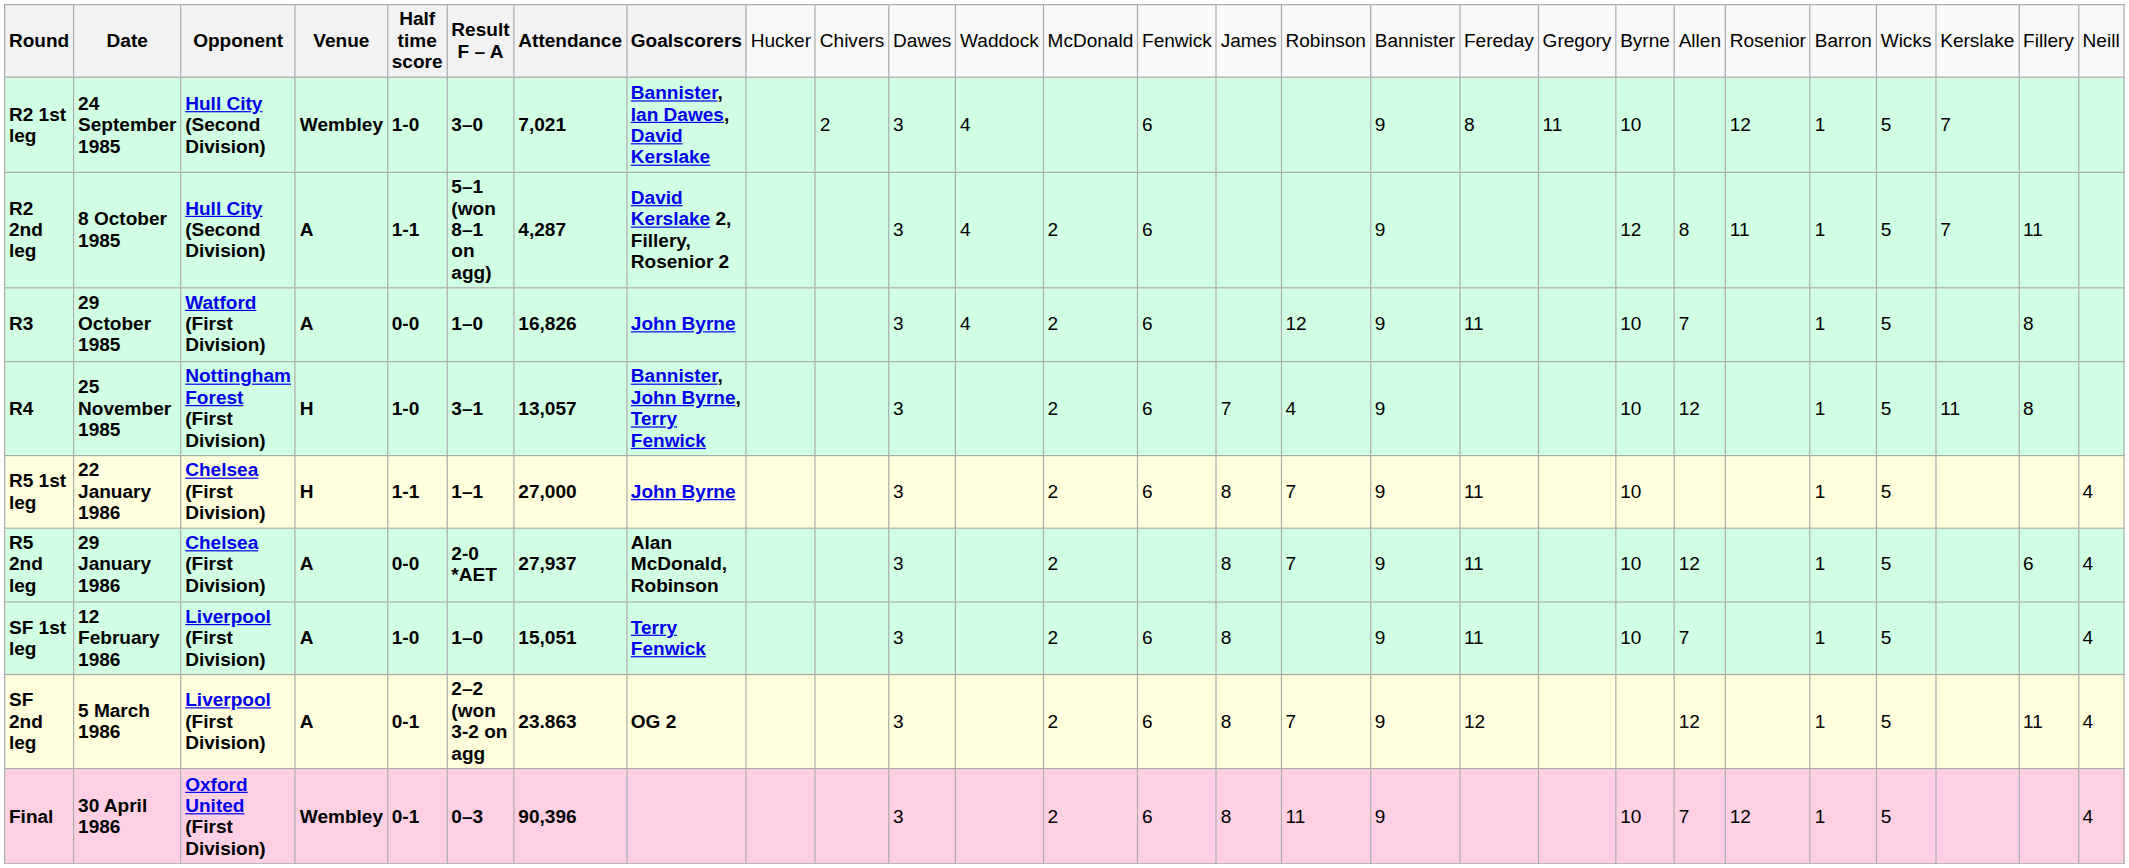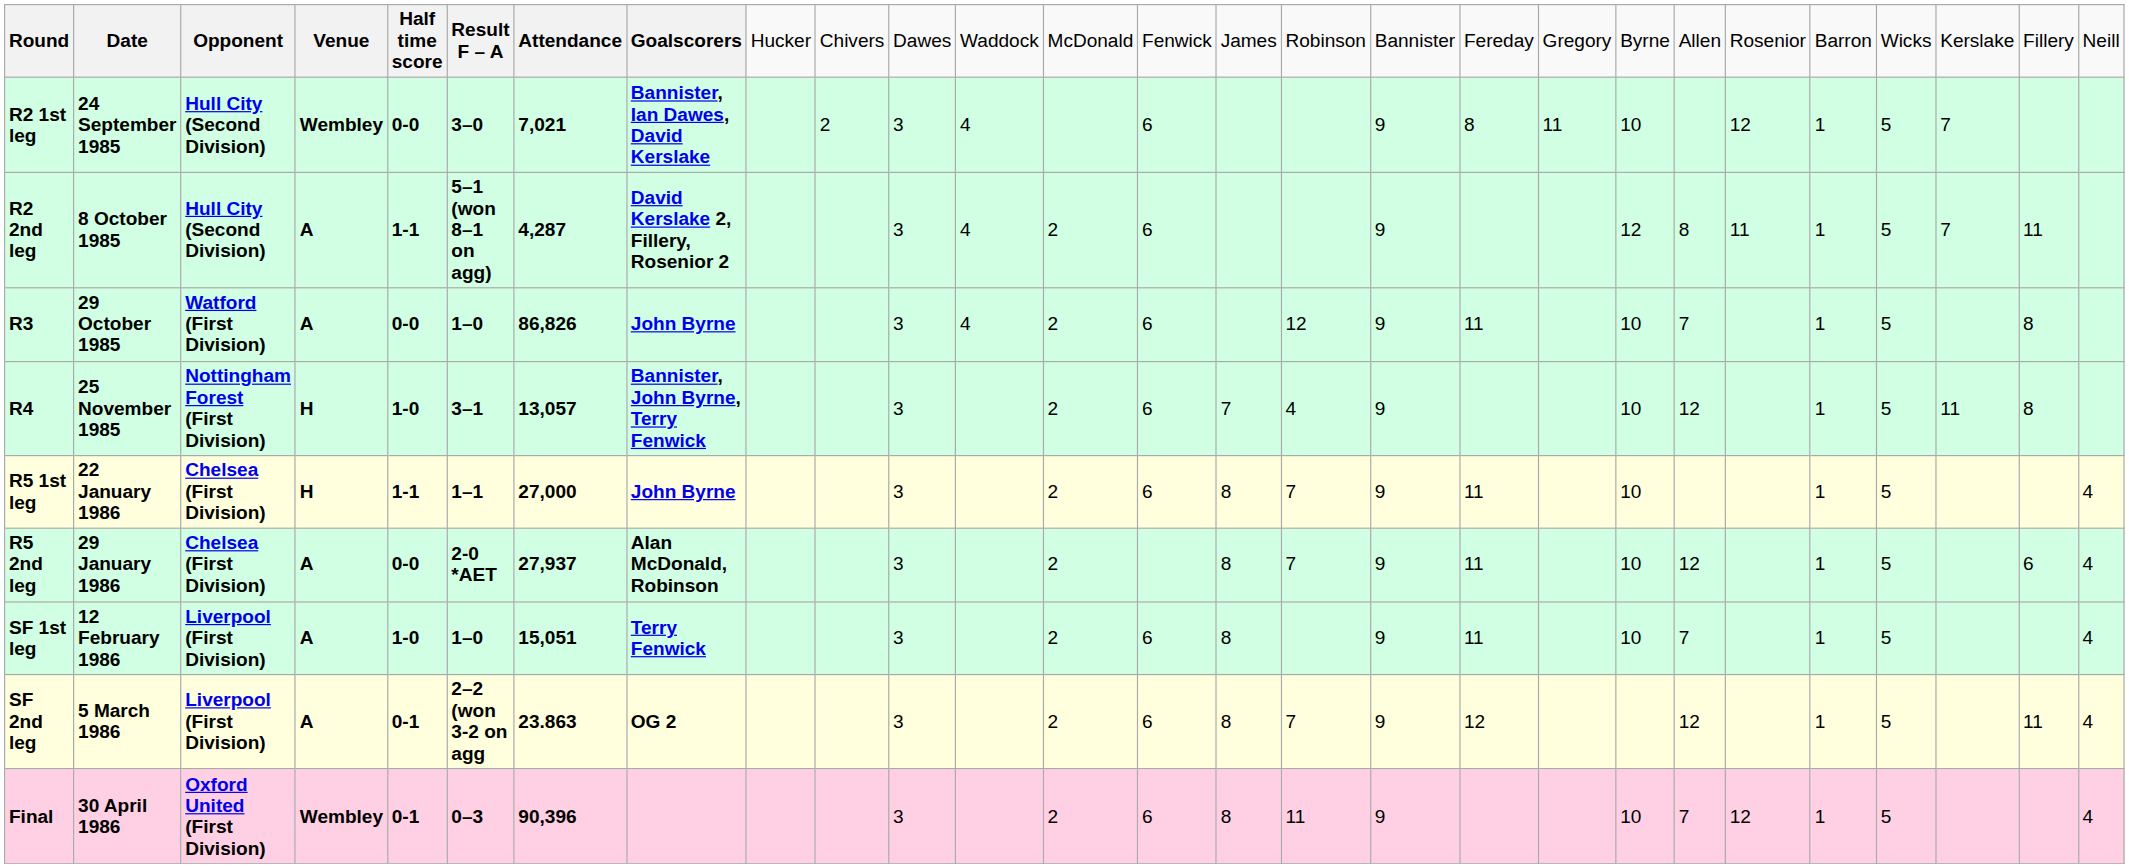R2 1st leg | column 5: 1-0 -> 0-0
R3 | column 7: 16,826 -> 86,826
